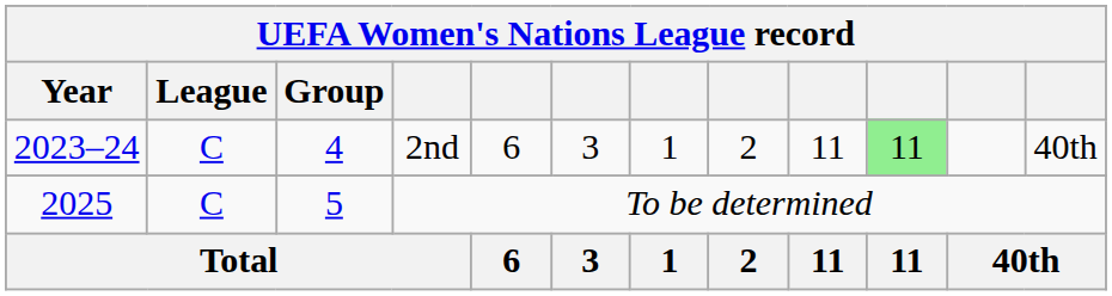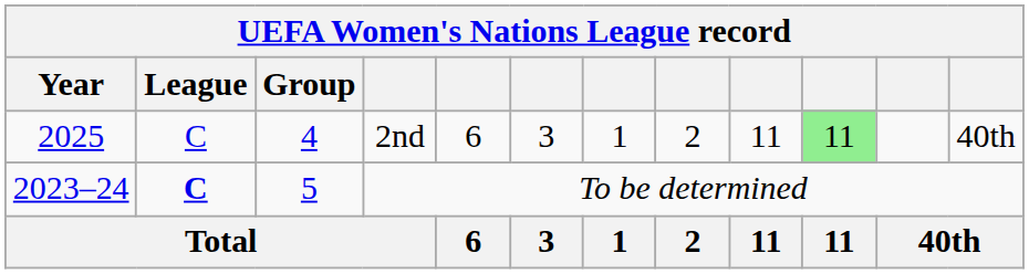2nd | Year: 2023–24 -> 2025
To be determined | Year: 2025 -> 2023–24
To be determined | League: normal -> bold
